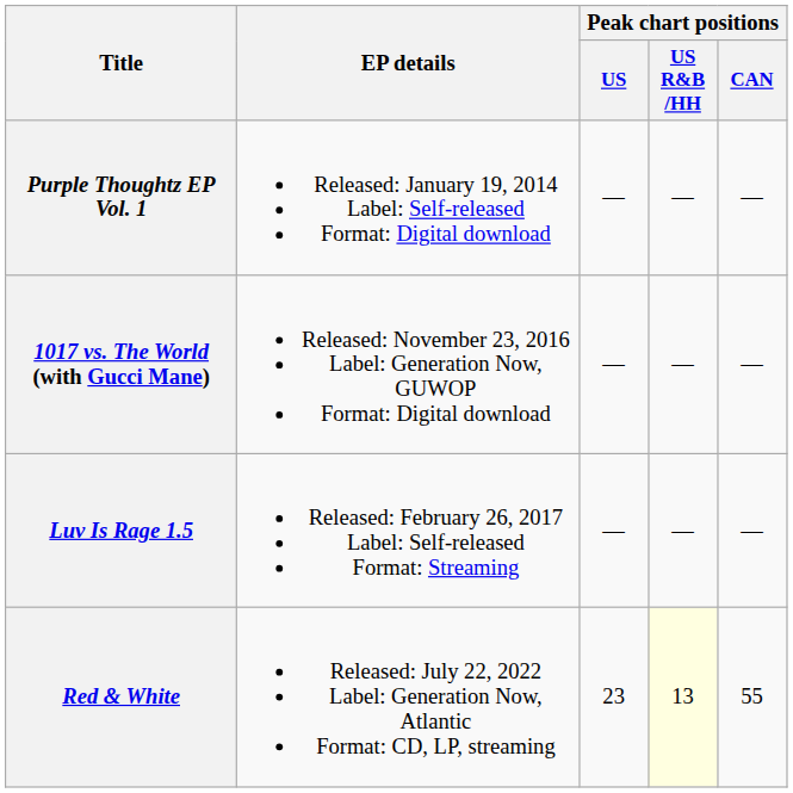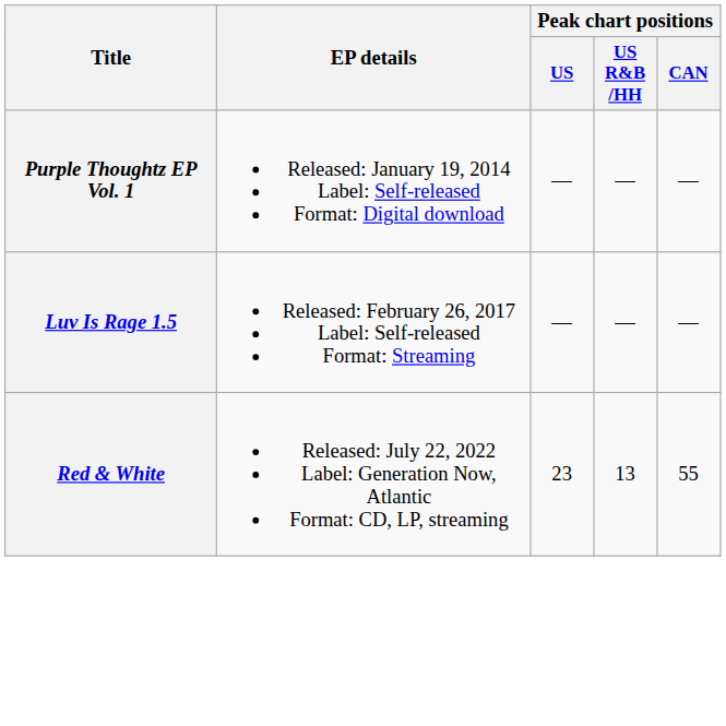- row: 1017 vs. The World (with Gucci Mane) | Released: November 23, 2016 Label: Generation Now, GUWOP Format: Digital download | — | — | —
Red & White | Peak chart positions / US R&B /HH: lightyellow background -> no background
